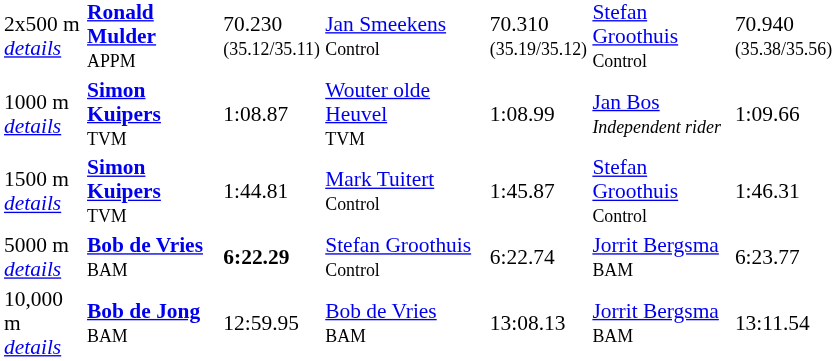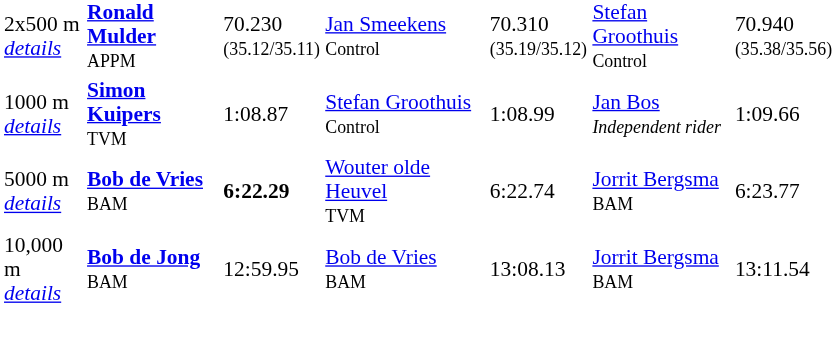1000 m details | column 4: Wouter olde Heuvel TVM -> Stefan Groothuis Control
- row: 1500 m details | Simon Kuipers TVM | 1:44.81 | Mark Tuitert Control | 1:45.87 | Stefan Groothuis Control | 1:46.31
5000 m details | column 4: Stefan Groothuis Control -> Wouter olde Heuvel TVM
